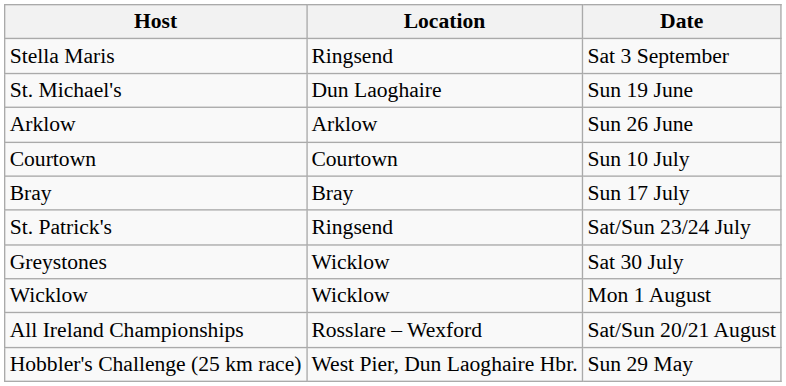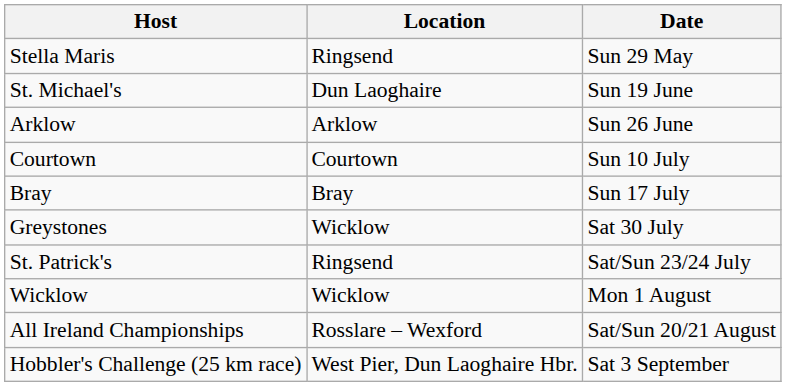Stella Maris | Date: Sat 3 September -> Sun 29 May
rows swapped: St. Patrick's <-> Greystones
Hobbler's Challenge (25 km race) | Date: Sun 29 May -> Sat 3 September
